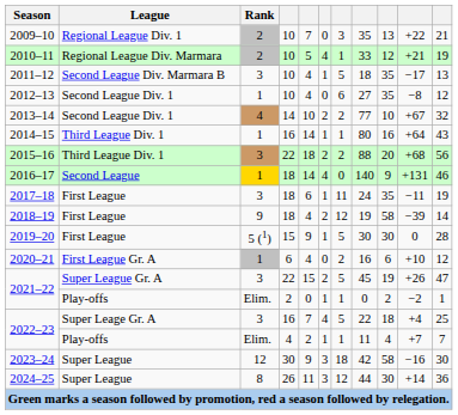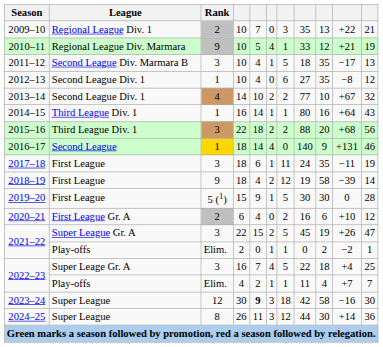2010–11 | Rank: 2 -> 9
2020–21 | Rank: 1 -> 2
2023–24 | column 5: normal -> bold
